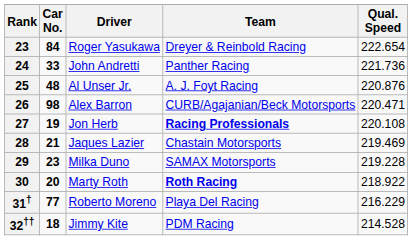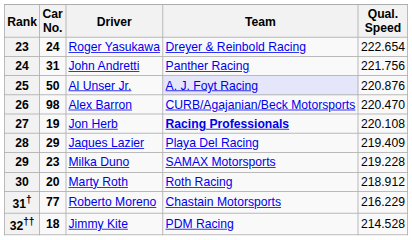Roger Yasukawa | Car No.: 84 -> 24
John Andretti | Car No.: 33 -> 31
John Andretti | Qual. Speed: 221.736 -> 221.756
Al Unser Jr. | Car No.: 48 -> 50
Al Unser Jr. | Team: no background -> lavender background
Alex Barron | Qual. Speed: 220.471 -> 220.470
Jaques Lazier | Car No.: 21 -> 29
Jaques Lazier | Team: Chastain Motorsports -> Playa Del Racing
Jaques Lazier | Qual. Speed: 219.469 -> 219.409
Marty Roth | Team: bold -> normal
Marty Roth | Qual. Speed: 218.922 -> 218.912
Roberto Moreno | Team: Playa Del Racing -> Chastain Motorsports
